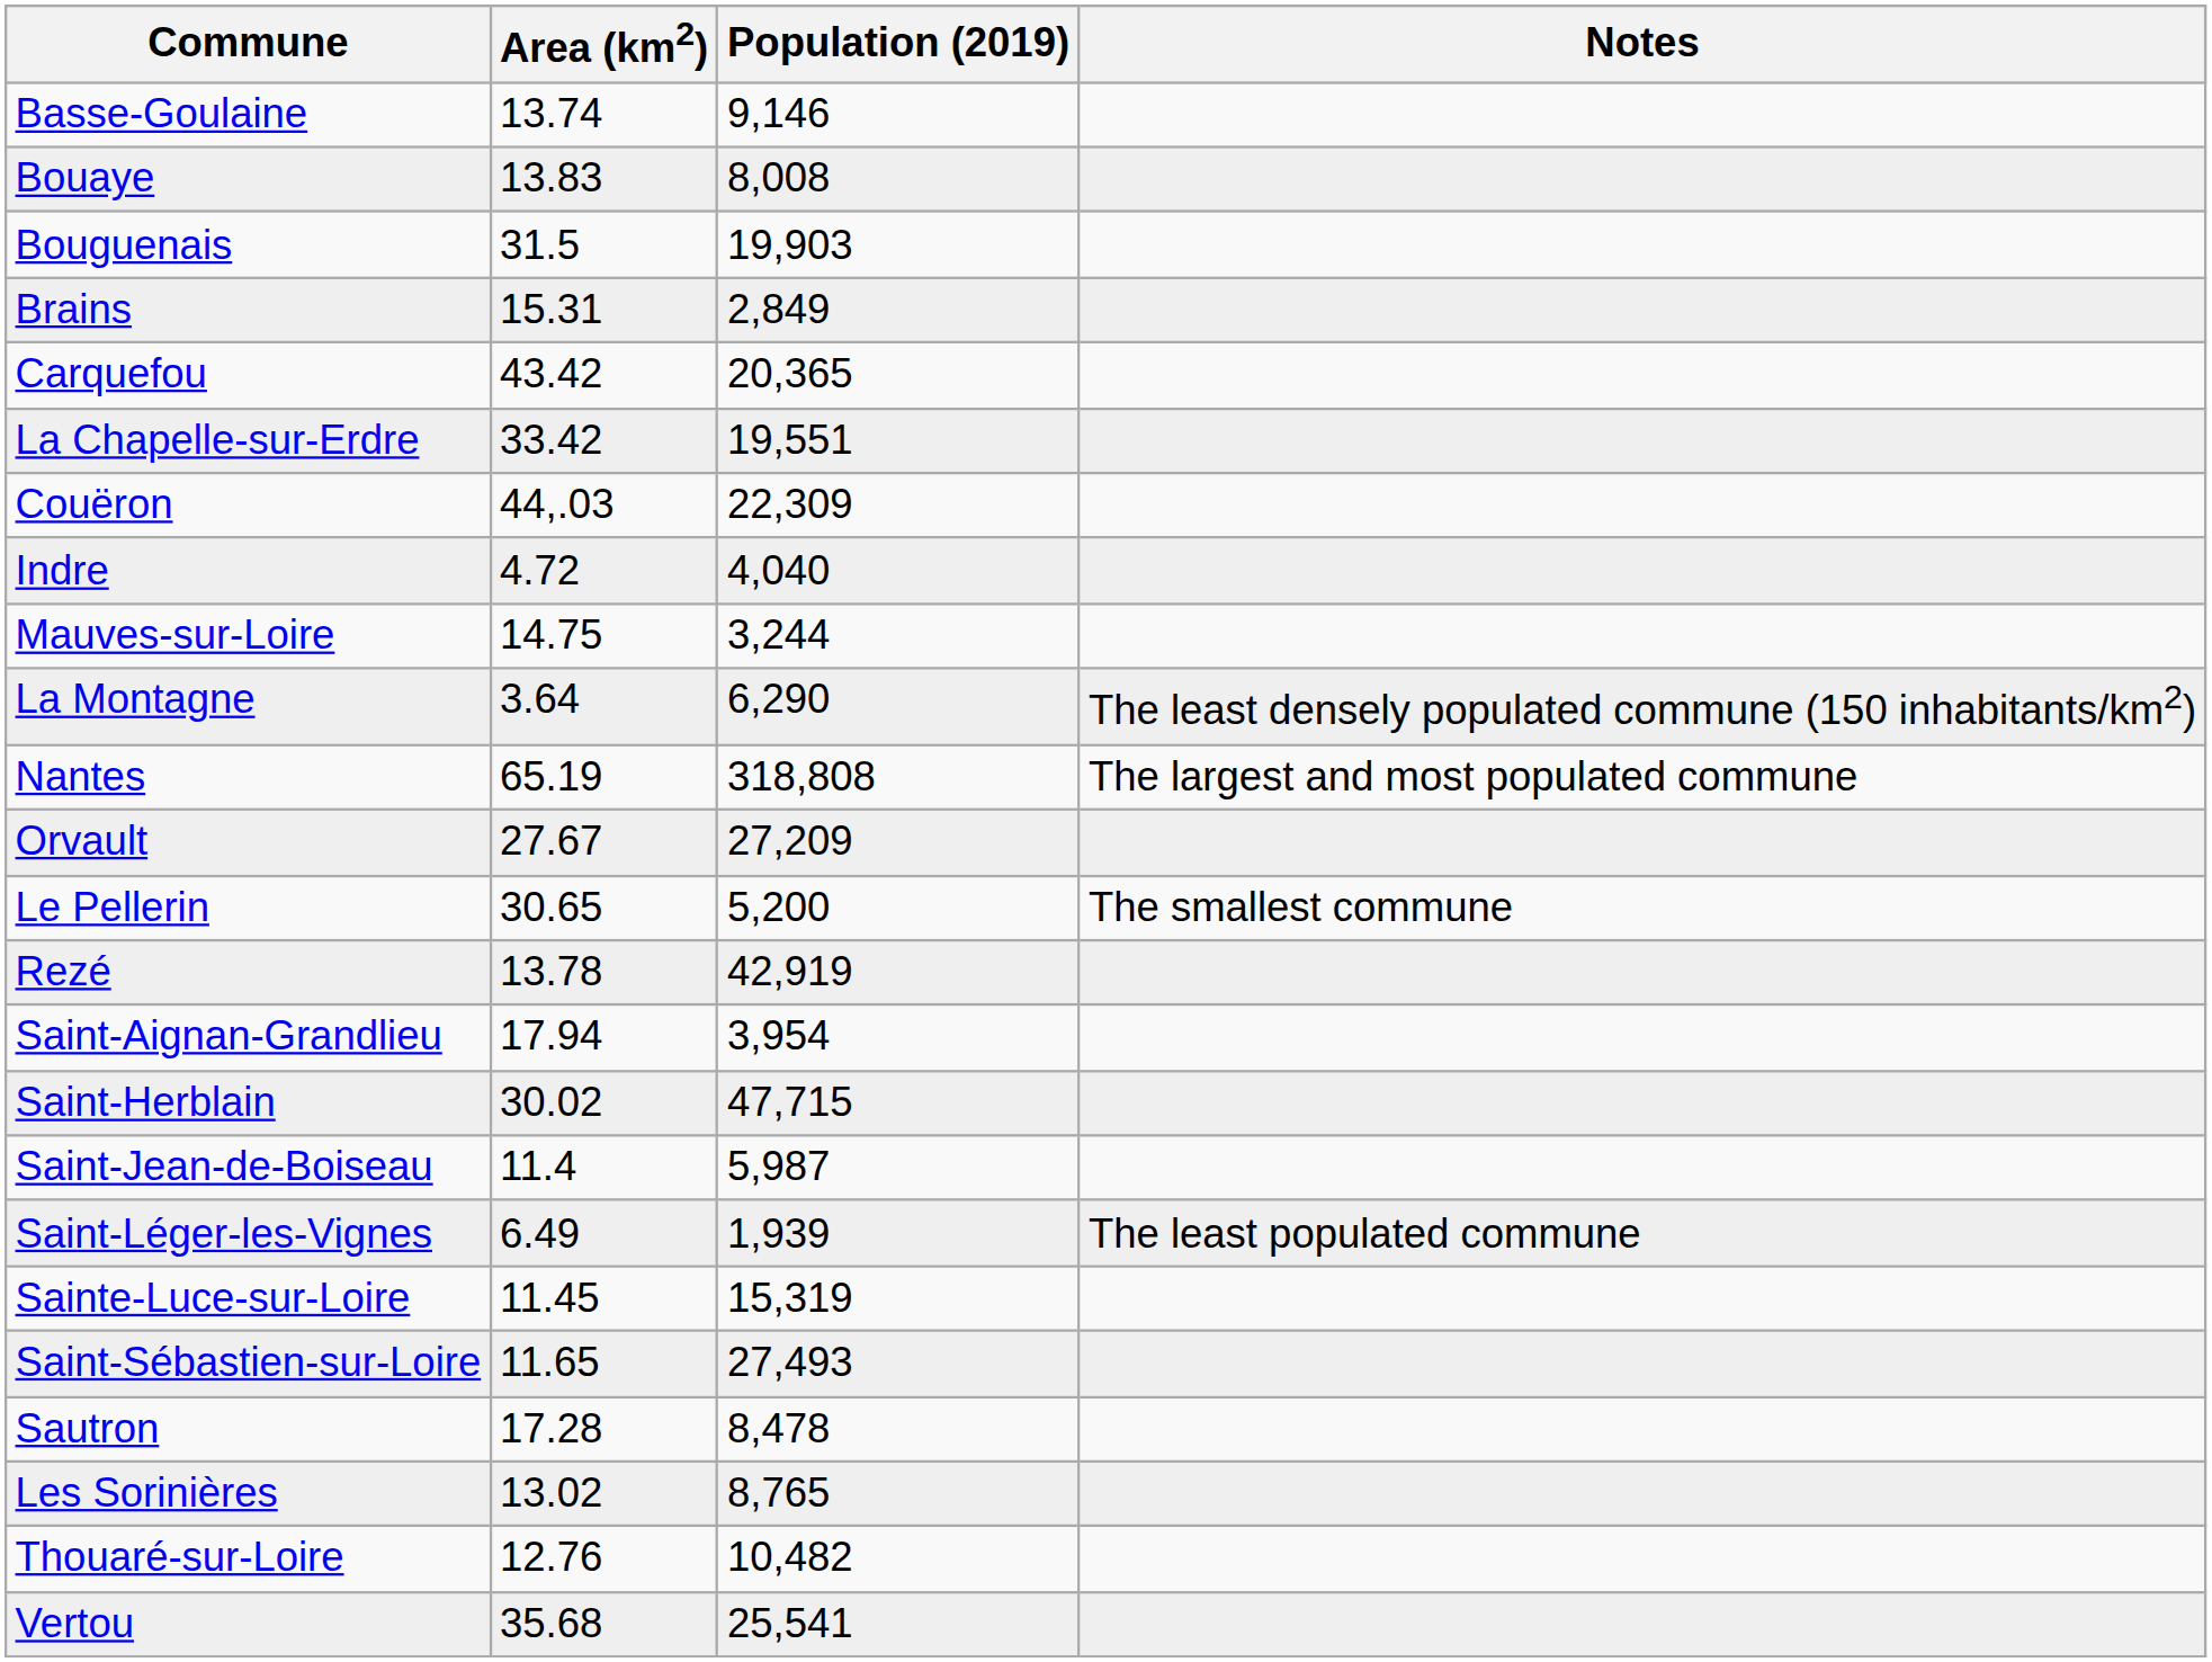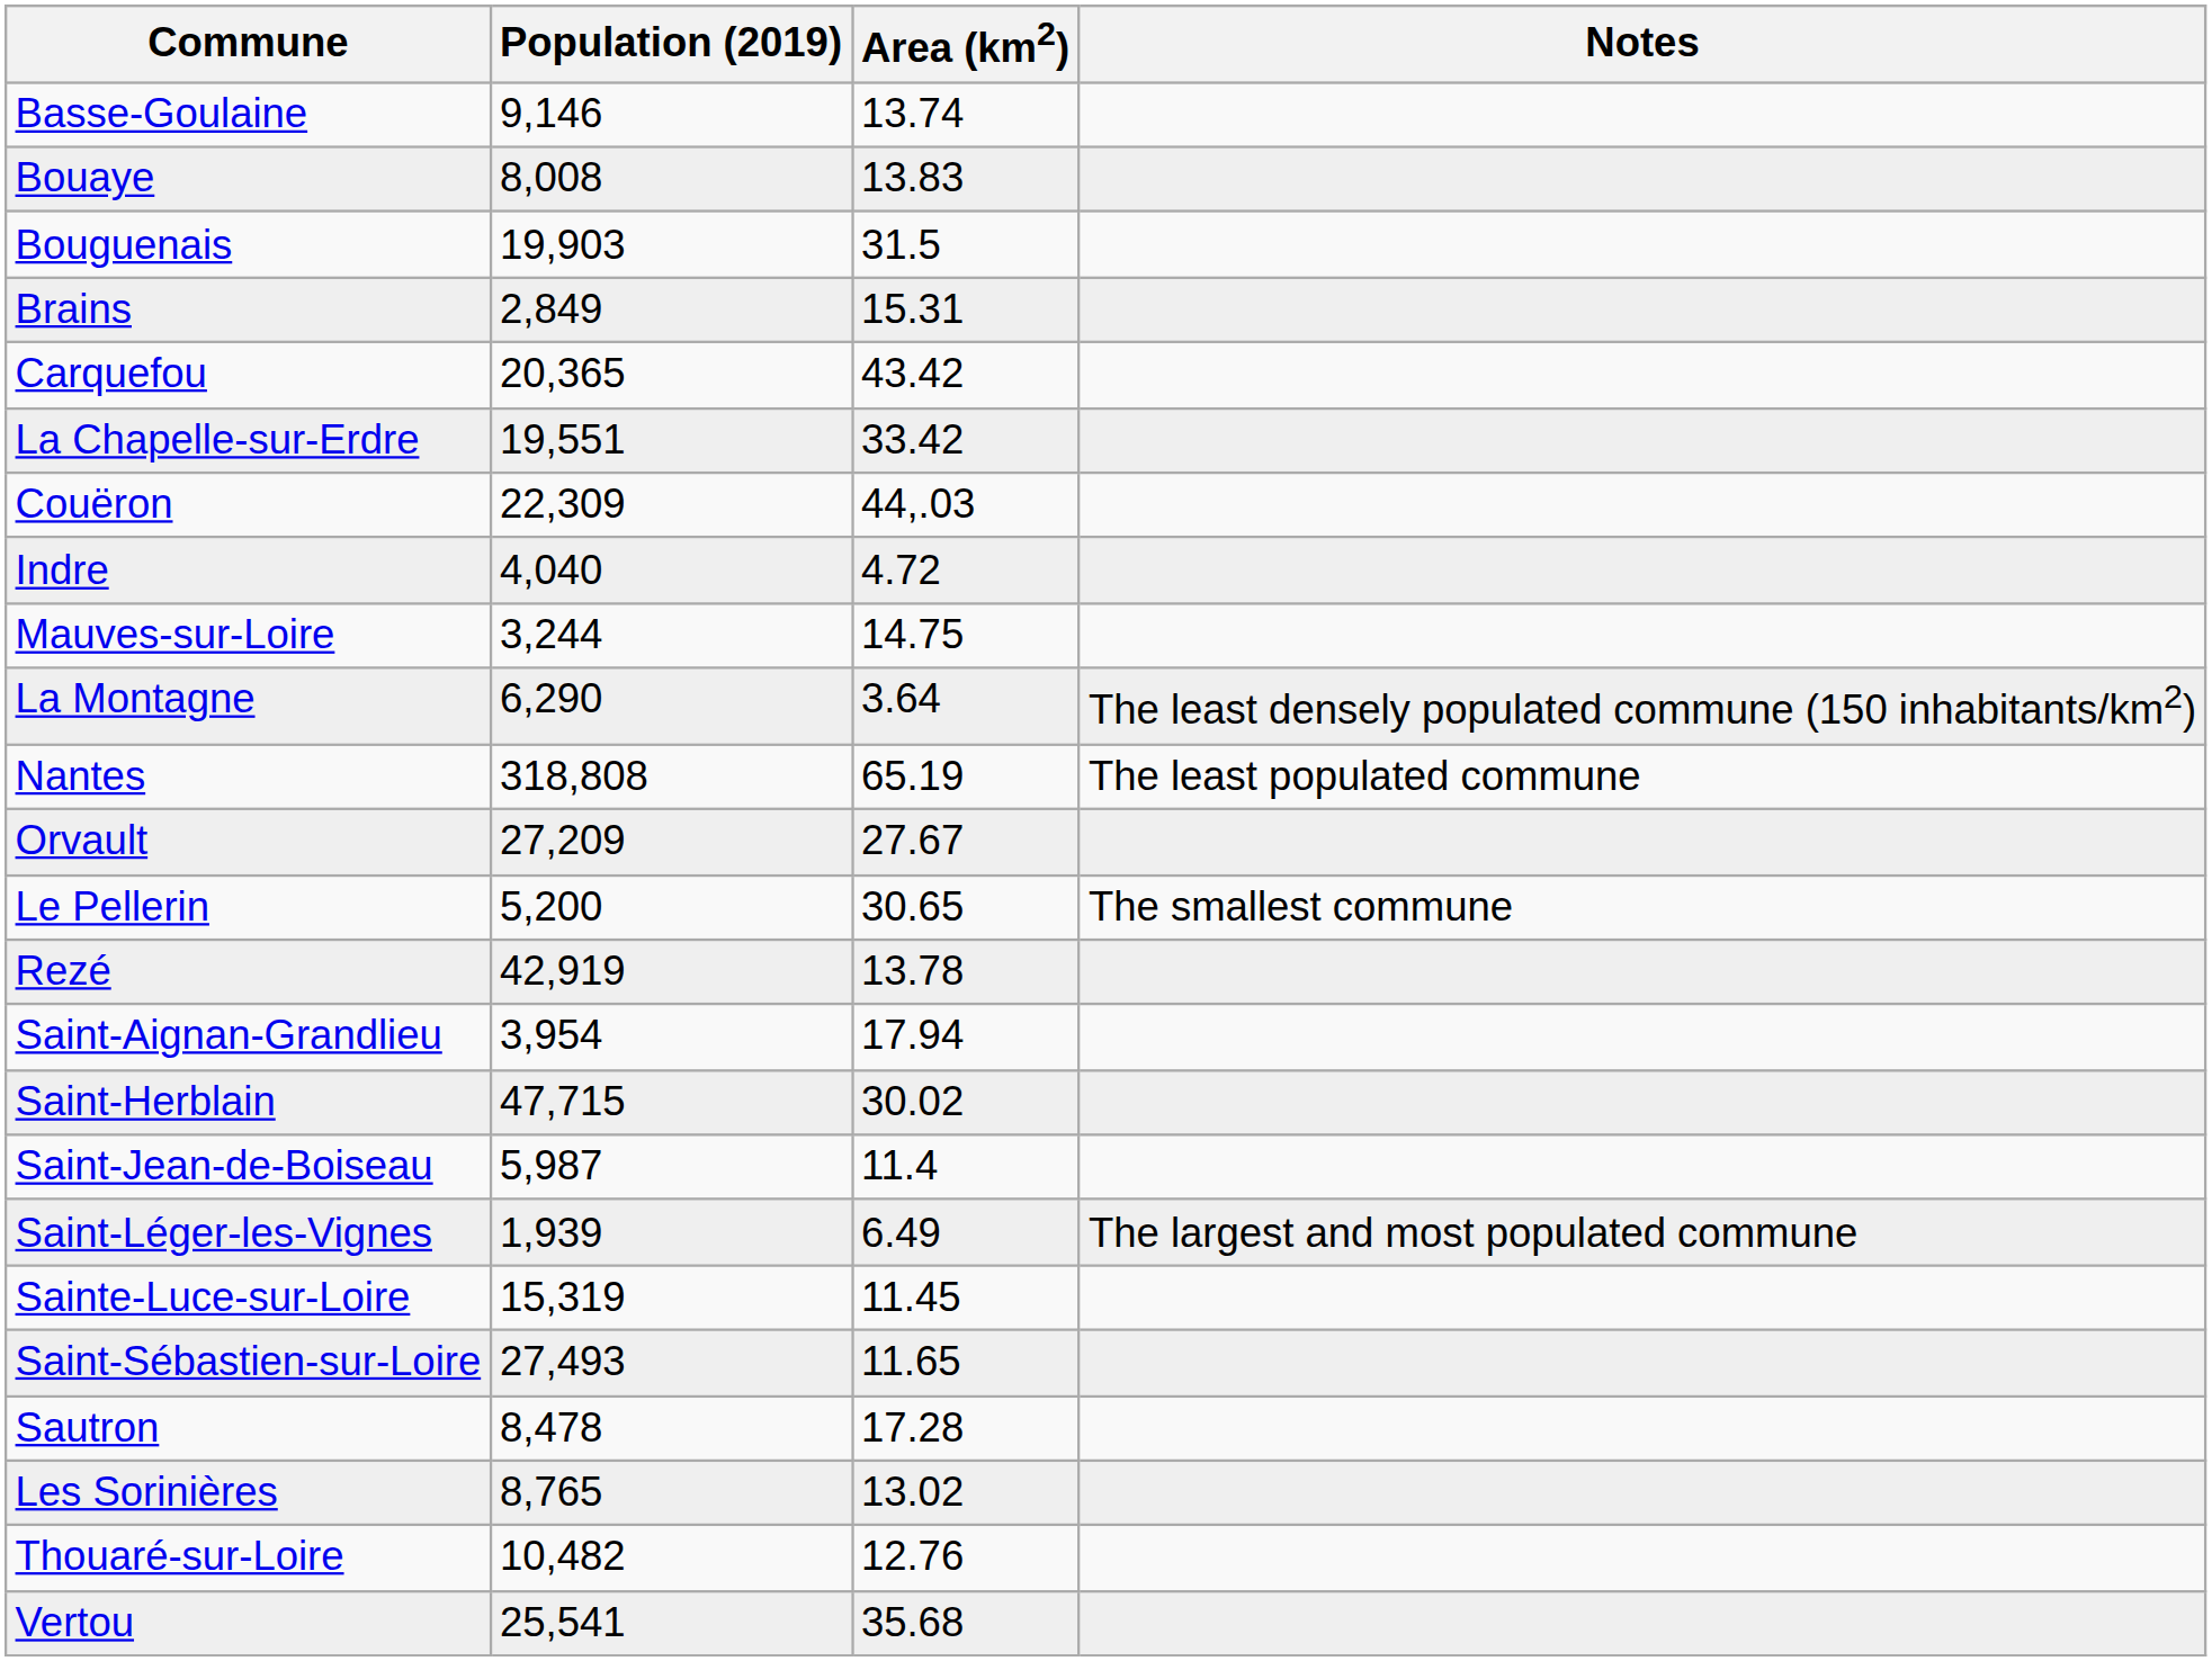columns swapped: Population (2019) <-> Area (km2)
Nantes | Notes: The largest and most populated commune -> The least populated commune
Saint-Léger-les-Vignes | Notes: The least populated commune -> The largest and most populated commune
